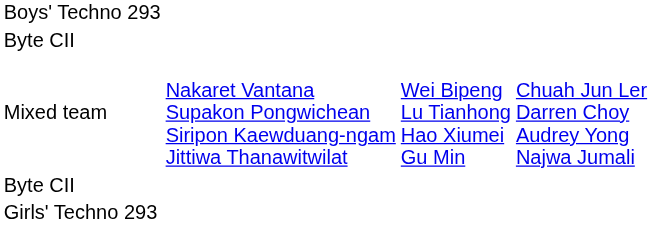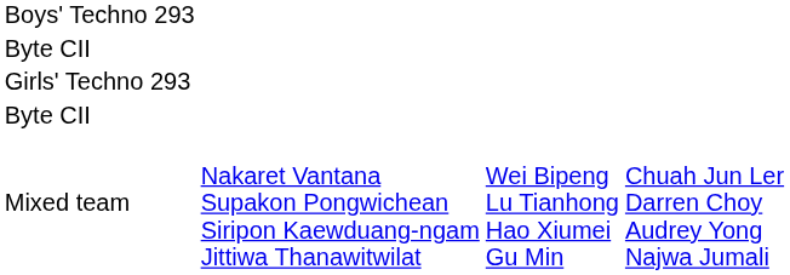rows swapped: Girls' Techno 293 <-> Mixed team
